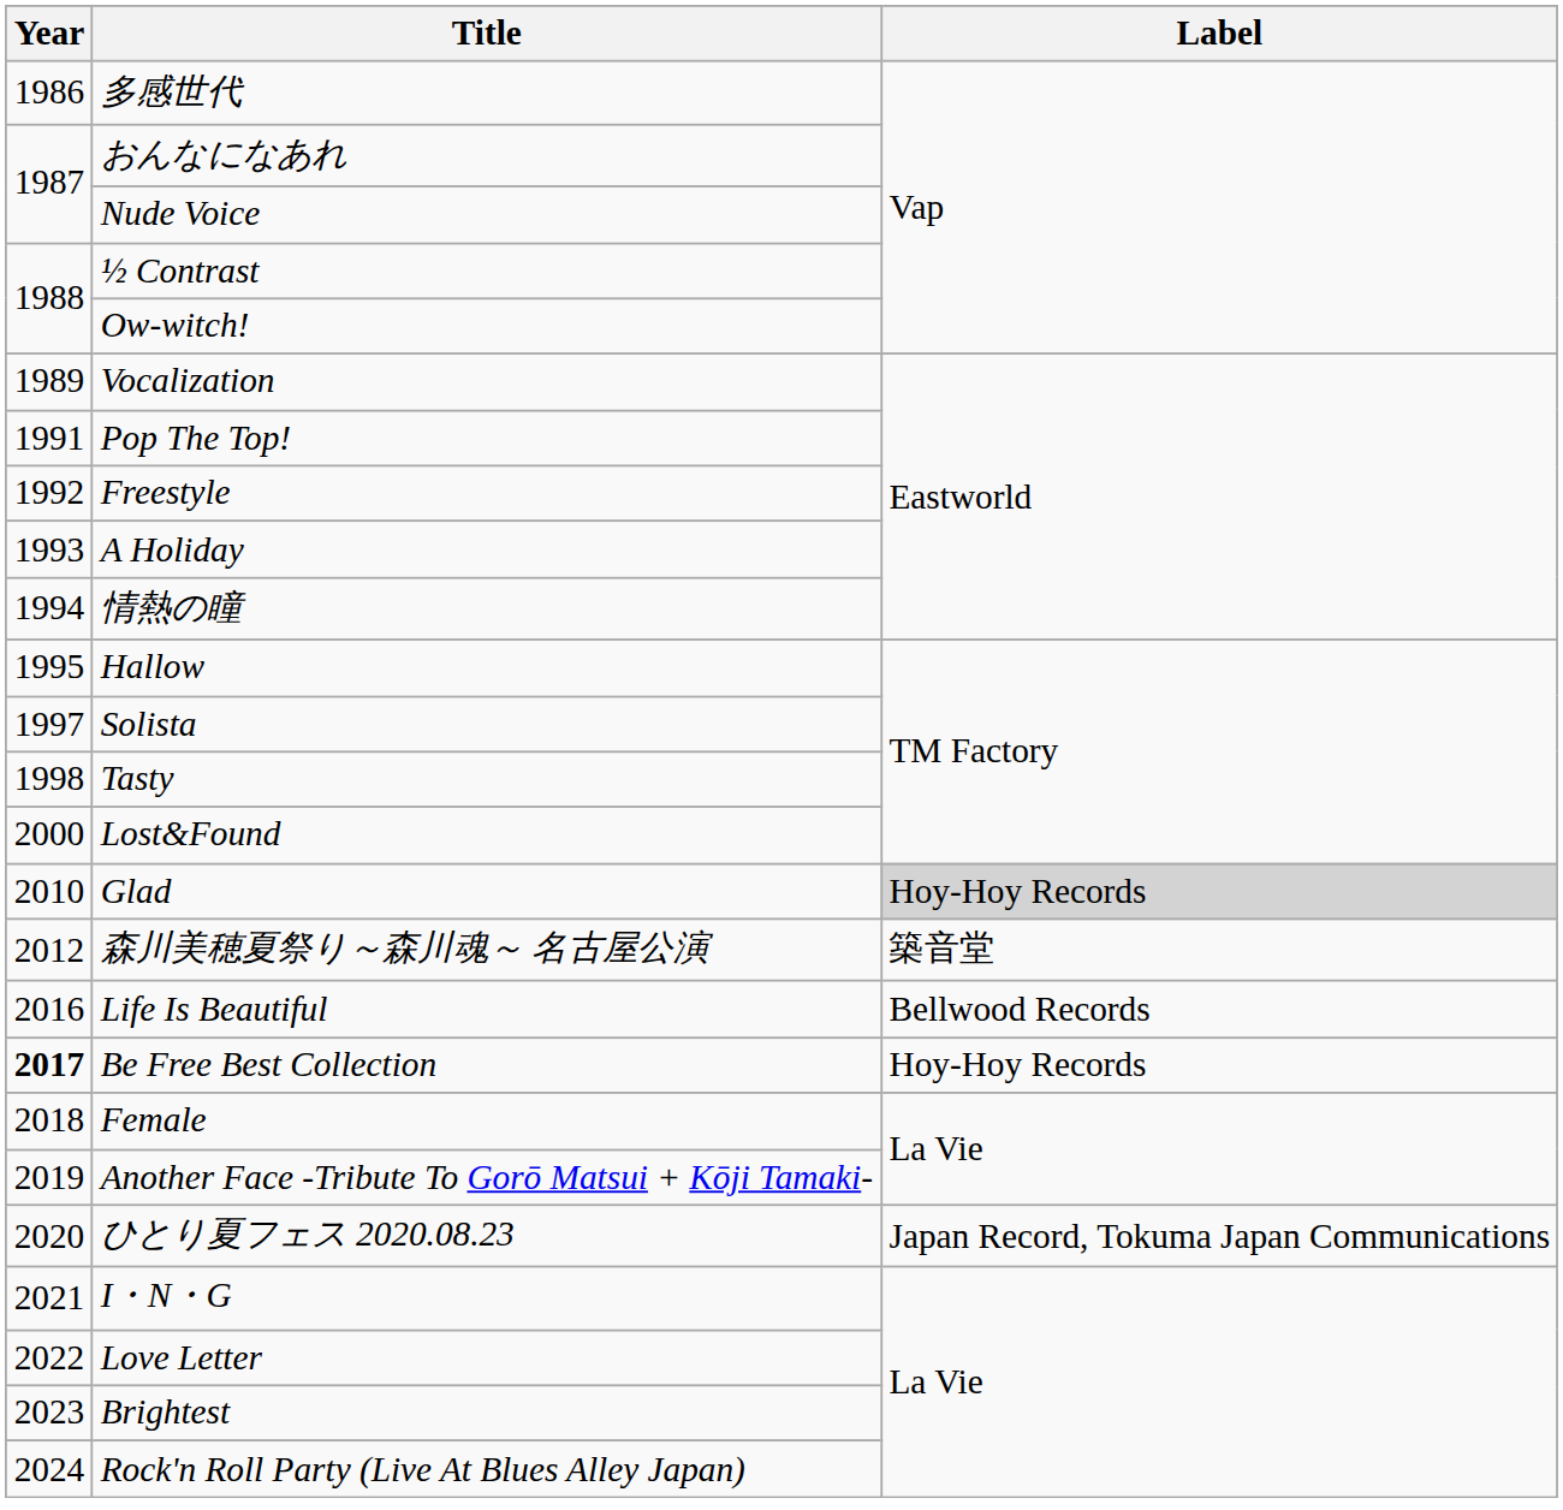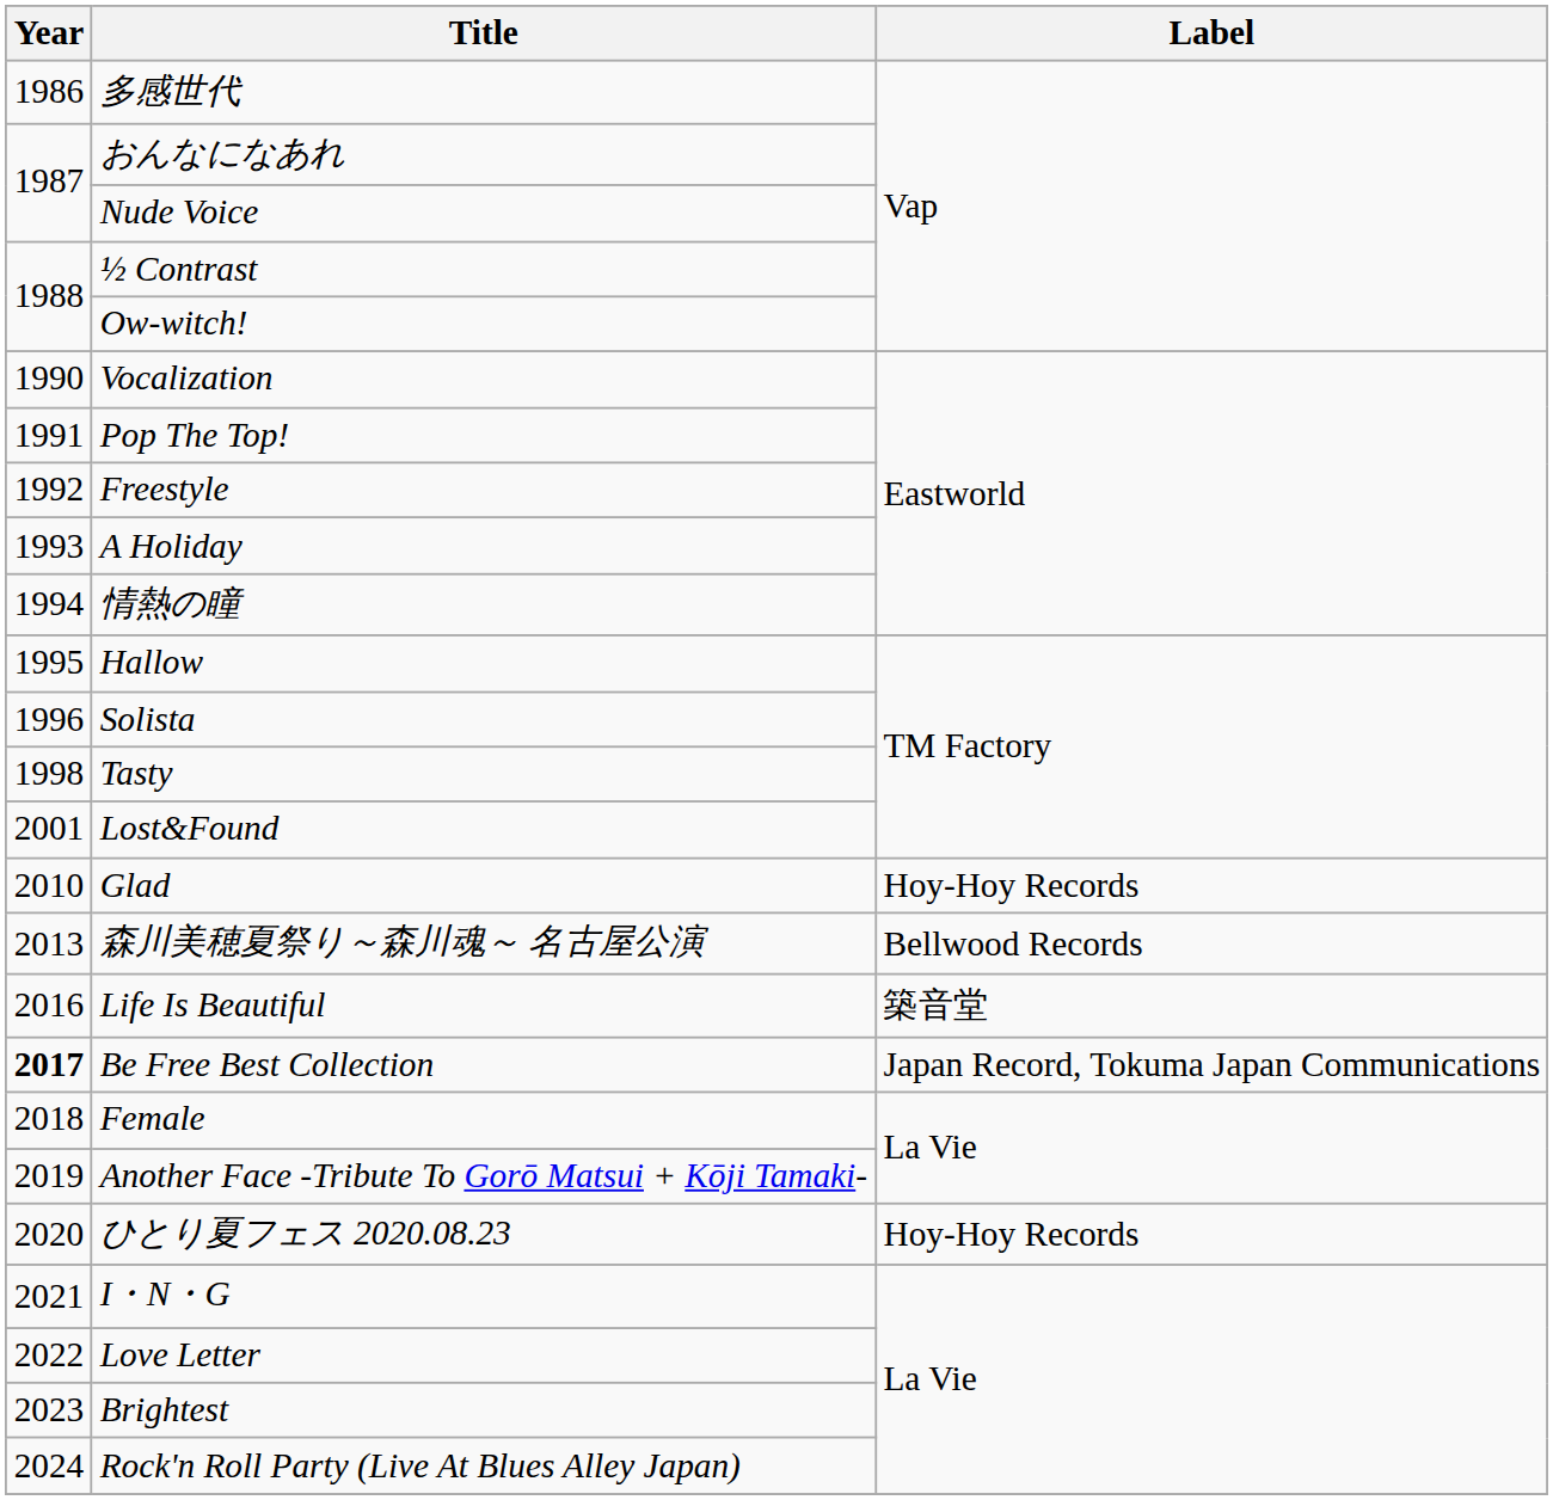Vocalization | Year: 1989 -> 1990
Solista | Year: 1997 -> 1996
Lost&Found | Year: 2000 -> 2001
Glad | Label: lightgrey background -> no background
森川美穂夏祭り～森川魂～ 名古屋公演 | Year: 2012 -> 2013
森川美穂夏祭り～森川魂～ 名古屋公演 | Label: 築音堂 -> Bellwood Records
Life Is Beautiful | Label: Bellwood Records -> 築音堂
Be Free Best Collection | Label: Hoy-Hoy Records -> Japan Record, Tokuma Japan Communications
ひとり夏フェス 2020.08.23 | Label: Japan Record, Tokuma Japan Communications -> Hoy-Hoy Records
